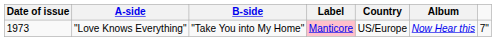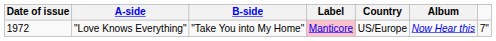"Love Knows Everything" | Date of issue: 1973 -> 1972
